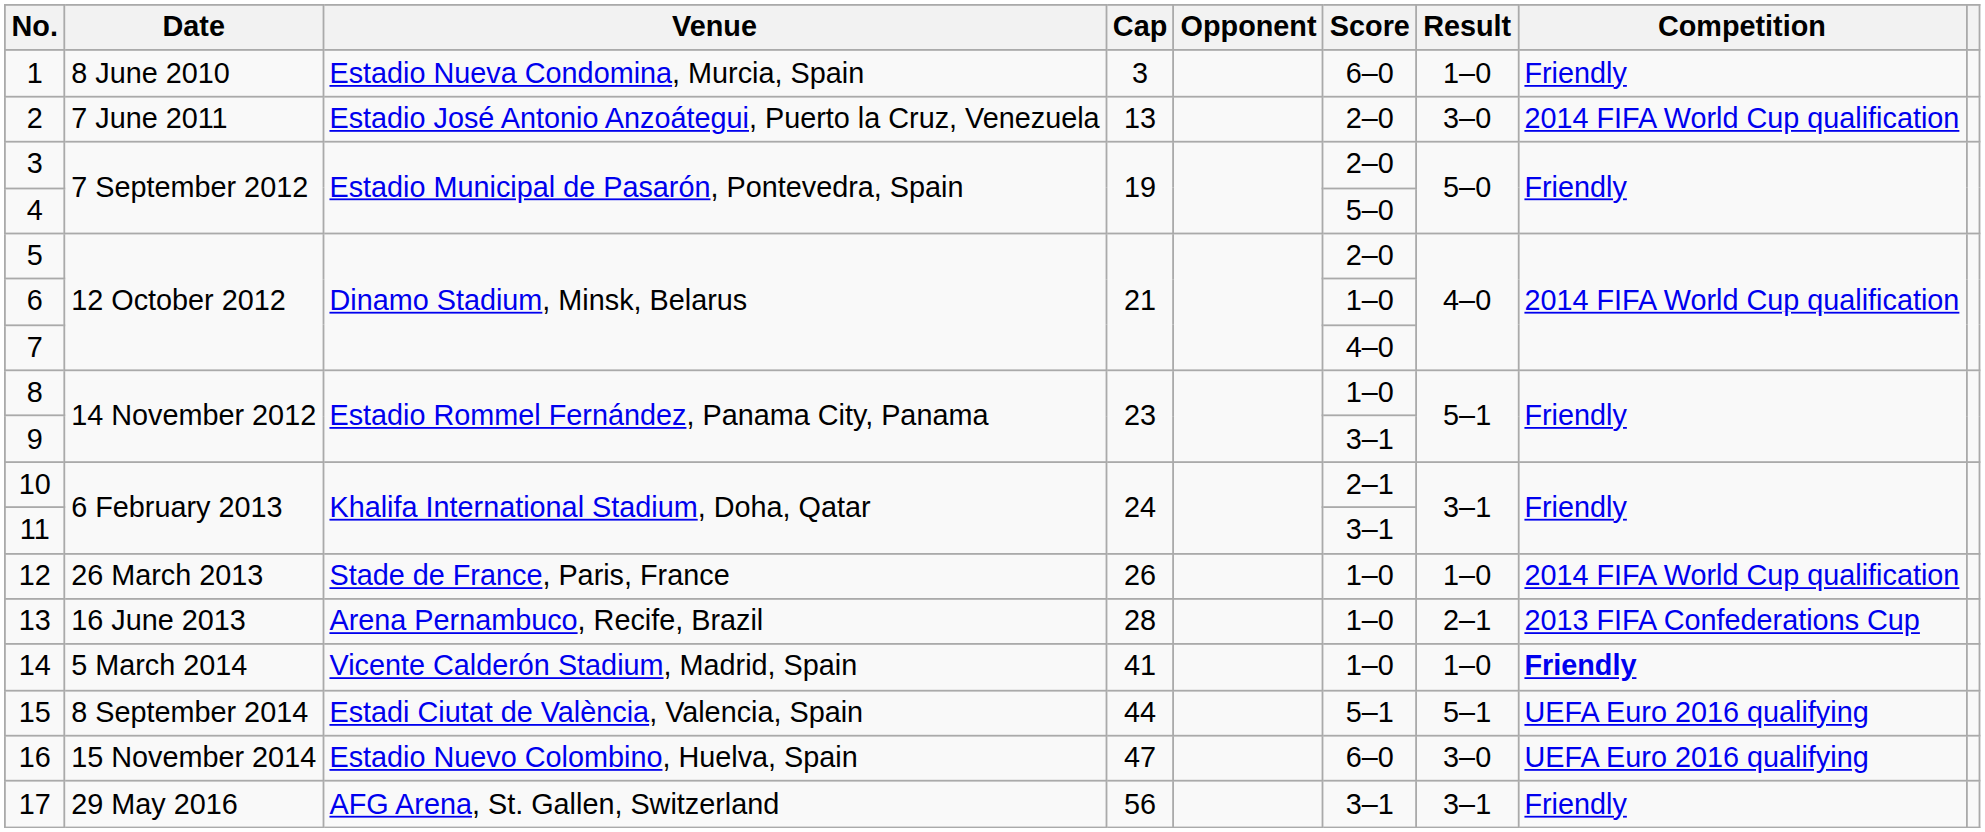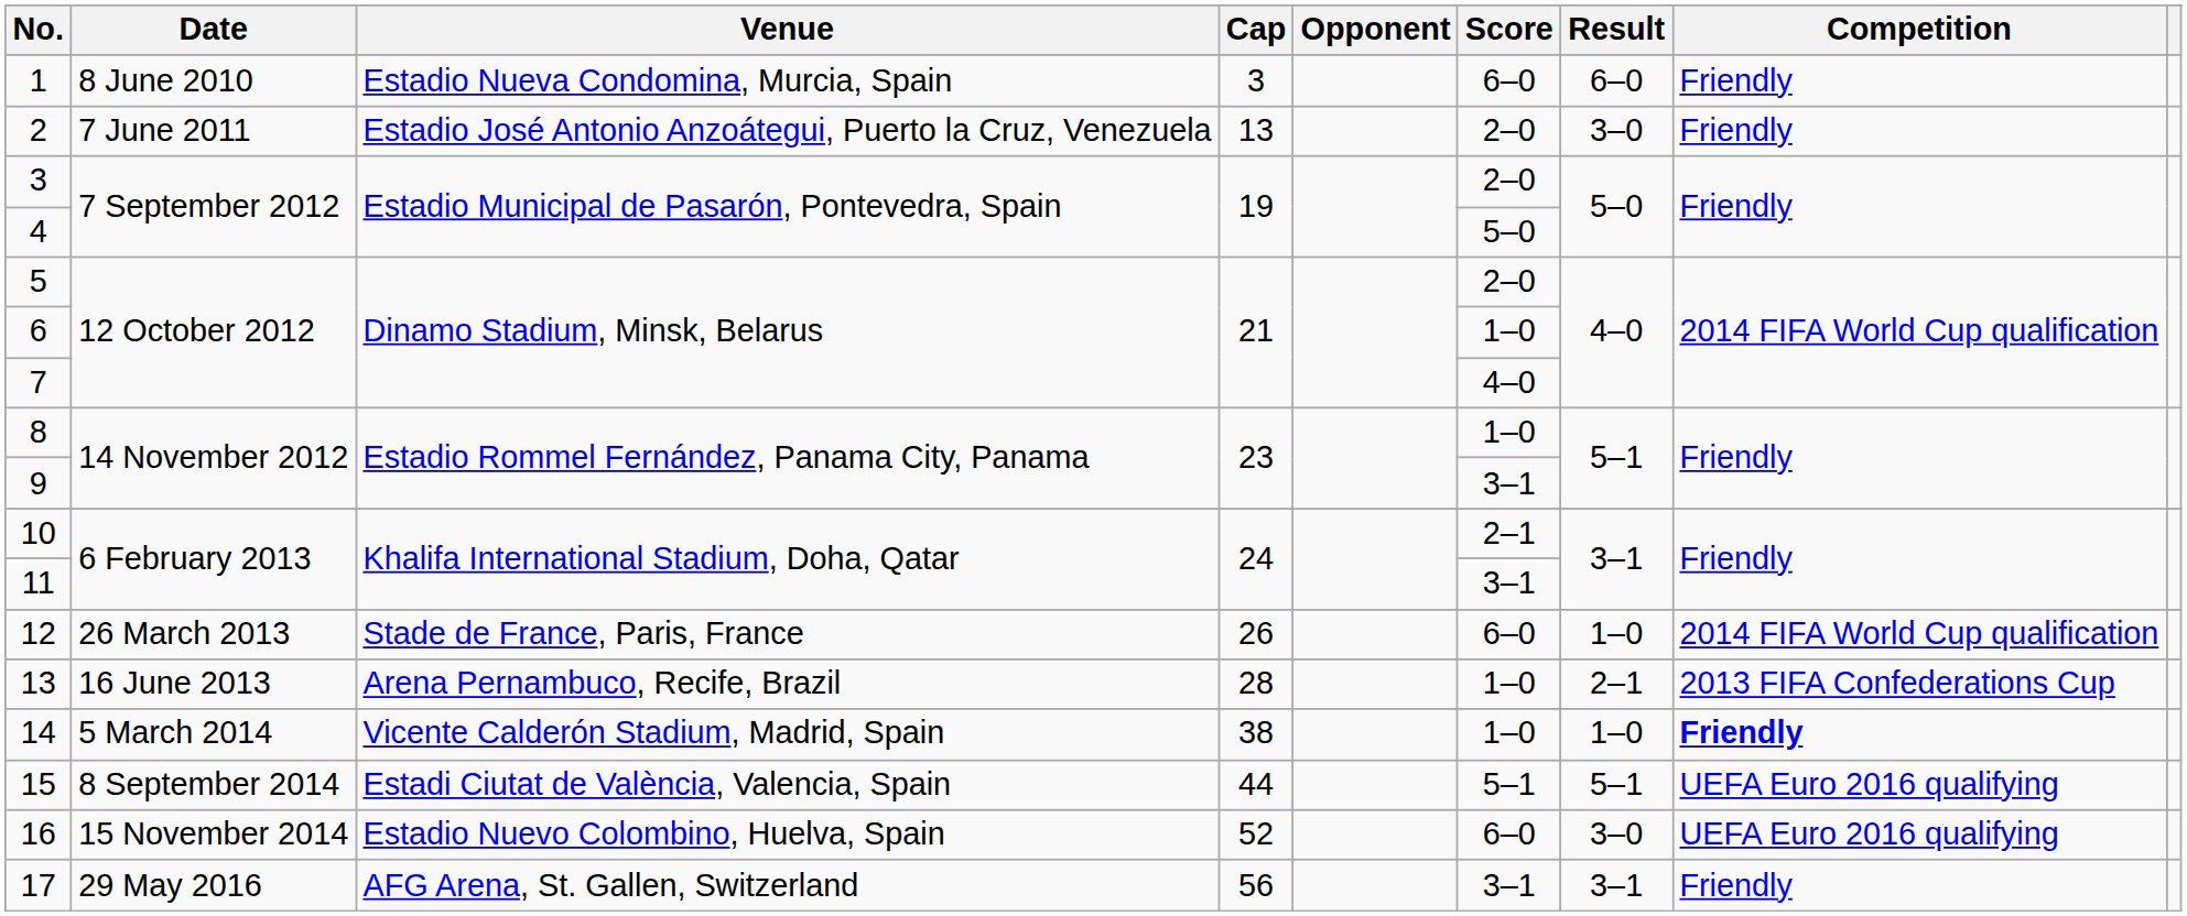1 | Result: 1–0 -> 6–0
2 | Competition: 2014 FIFA World Cup qualification -> Friendly
12 | Score: 1–0 -> 6–0
14 | Cap: 41 -> 38
16 | Cap: 47 -> 52
